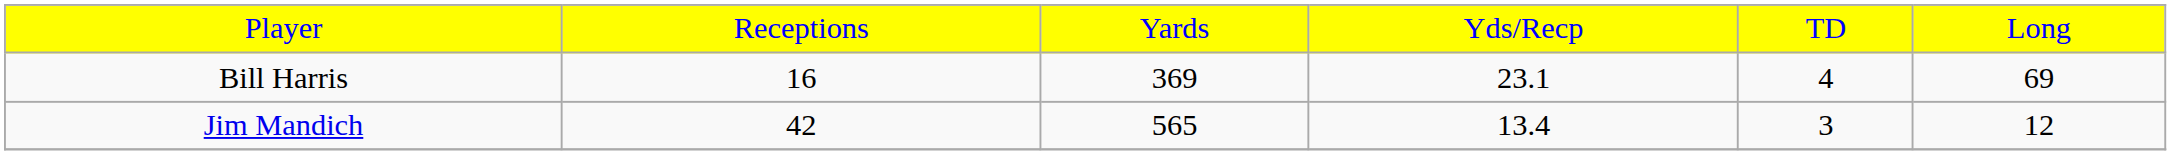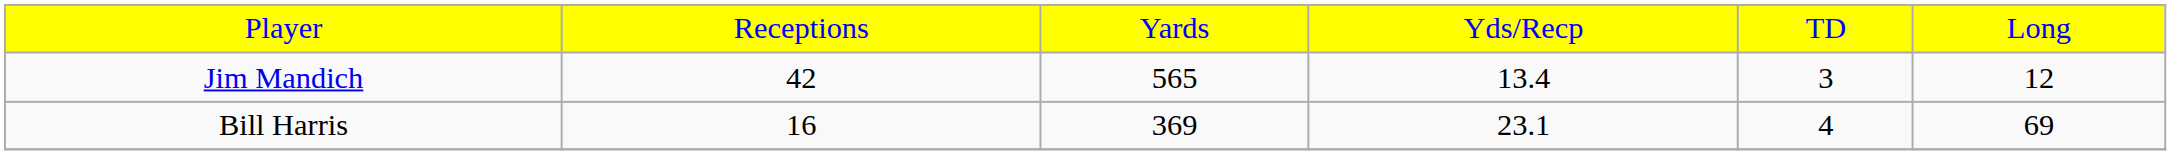rows swapped: Jim Mandich <-> Bill Harris
